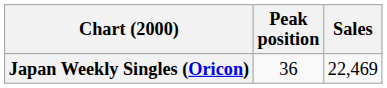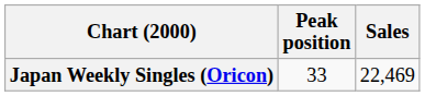Japan Weekly Singles (Oricon) | Peak position: 36 -> 33
